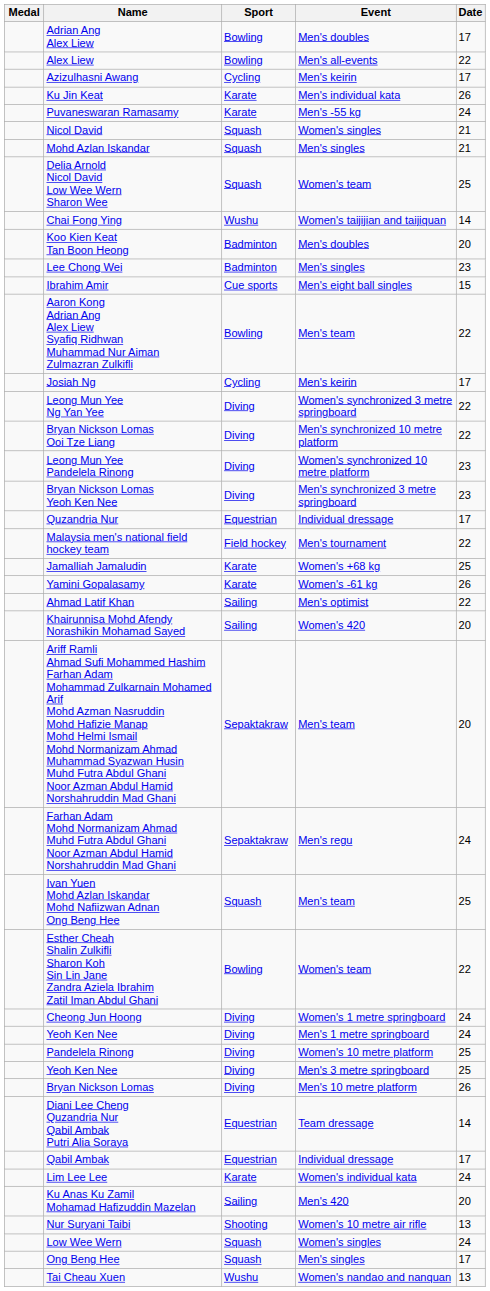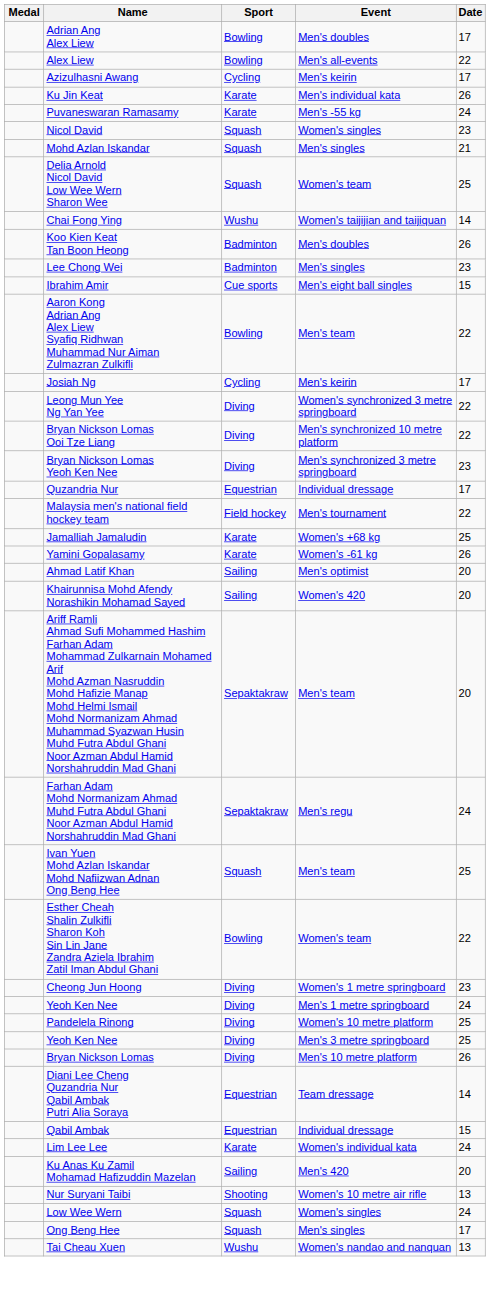Nicol David | Date: 21 -> 23
Koo Kien Keat Tan Boon Heong | Date: 20 -> 26
- row: Leong Mun Yee Pandelela Rinong | Diving | Women's synchronized 10 metre platform | 23
Ahmad Latif Khan | Date: 22 -> 20
Cheong Jun Hoong | Date: 24 -> 23
Qabil Ambak | Date: 17 -> 15
